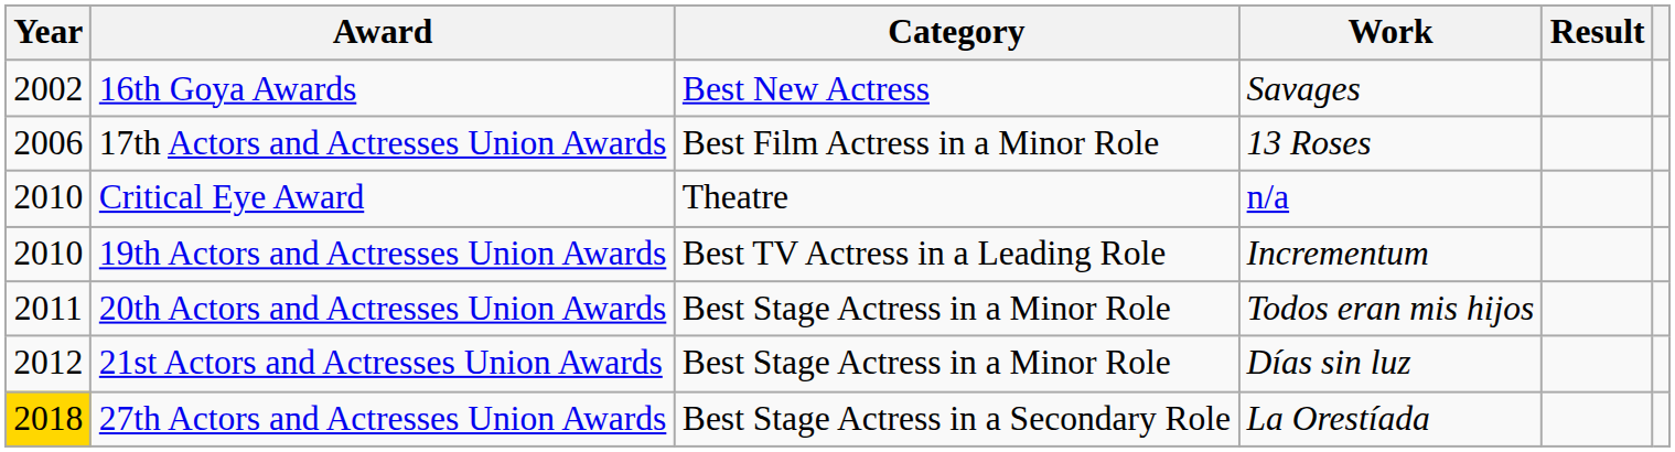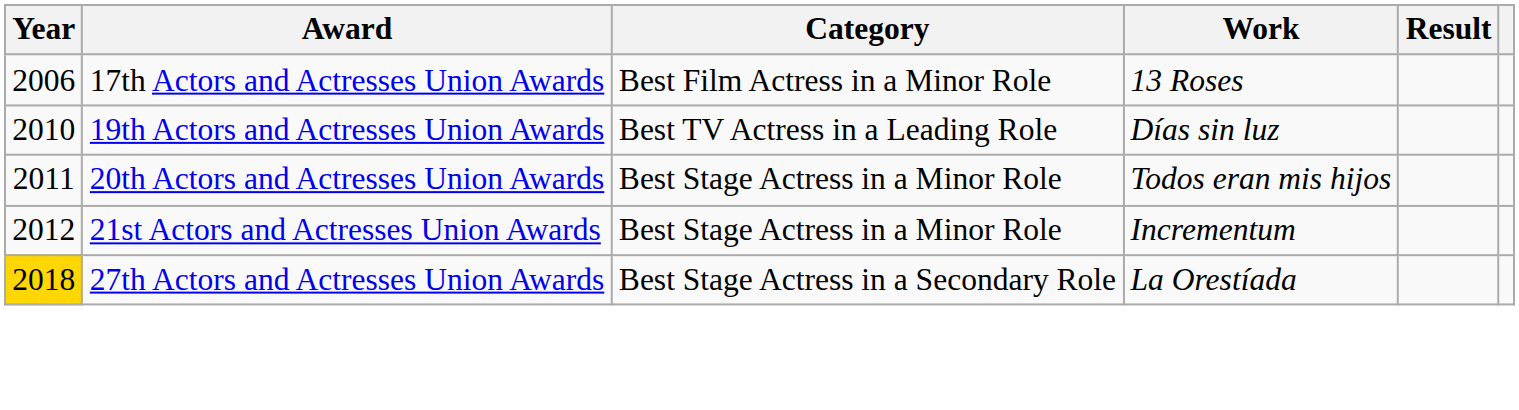- row: 2002 | 16th Goya Awards | Best New Actress | Savages
- row: 2010 | Critical Eye Award | Theatre | n/a
19th Actors and Actresses Union Awards | Work: Incrementum -> Días sin luz
21st Actors and Actresses Union Awards | Work: Días sin luz -> Incrementum
